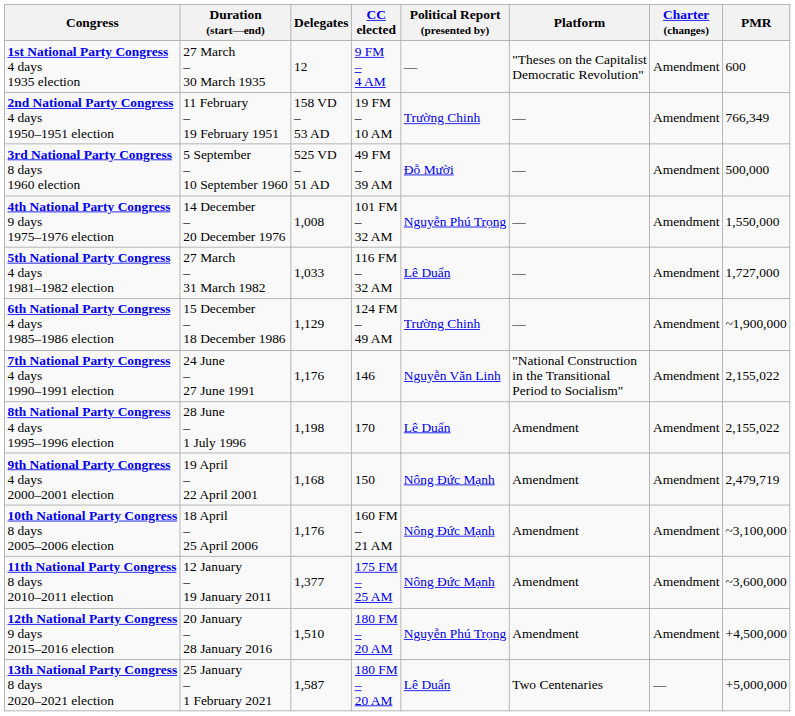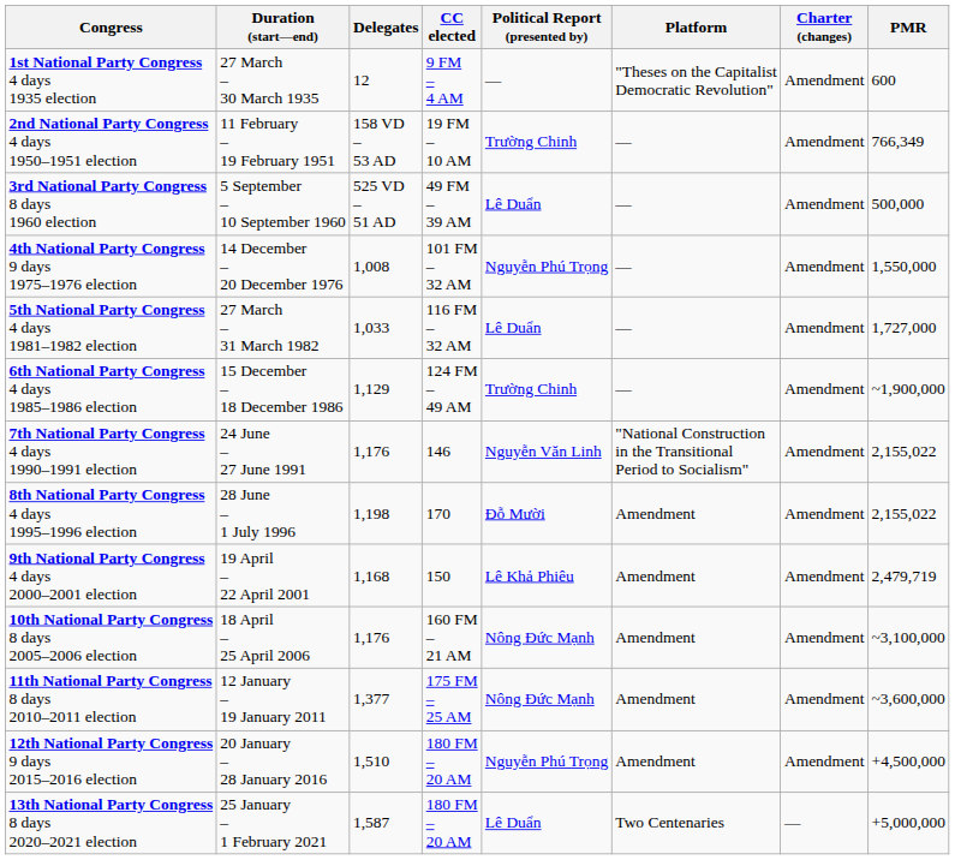3rd National Party Congress 8 days 1960 election | Political Report (presented by): Đỗ Mười -> Lê Duẩn
8th National Party Congress 4 days 1995–1996 election | Political Report (presented by): Lê Duẩn -> Đỗ Mười
9th National Party Congress 4 days 2000–2001 election | Political Report (presented by): Nông Đức Mạnh -> Lê Khả Phiêu
